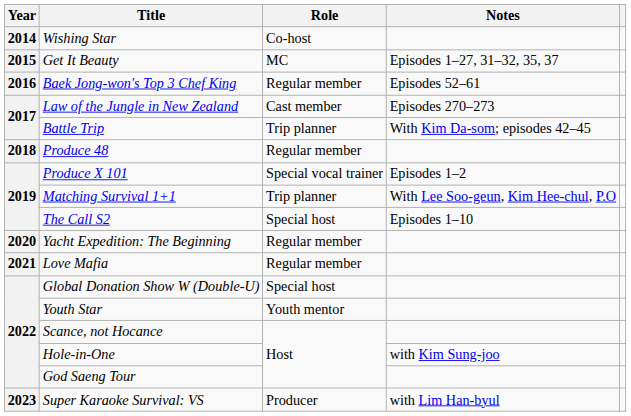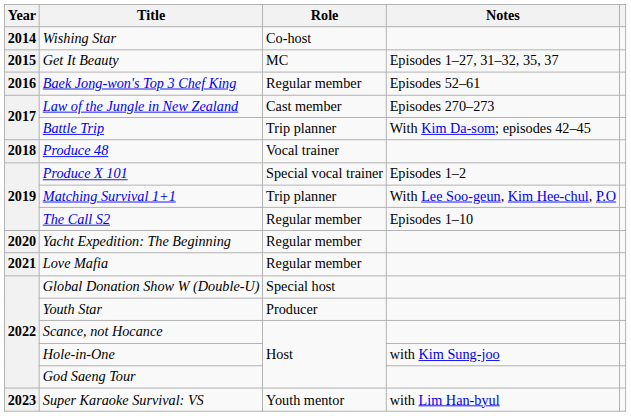Produce 48 | Role: Regular member -> Vocal trainer
The Call S2 | Role: Special host -> Regular member
Youth Star | Role: Youth mentor -> Producer
Super Karaoke Survival: VS | Role: Producer -> Youth mentor
